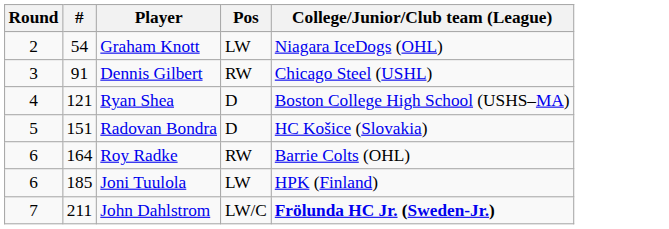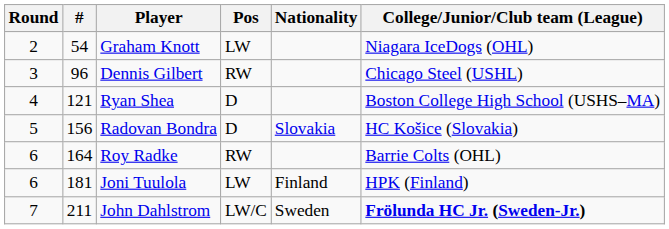+ column: Nationality | Slovakia | Finland | Sweden
Dennis Gilbert | #: 91 -> 96
Radovan Bondra | #: 151 -> 156
Joni Tuulola | #: 185 -> 181
